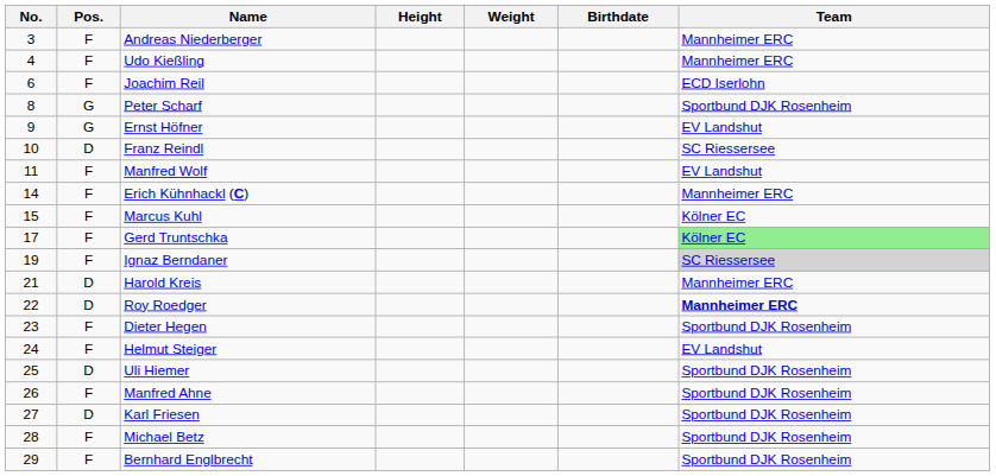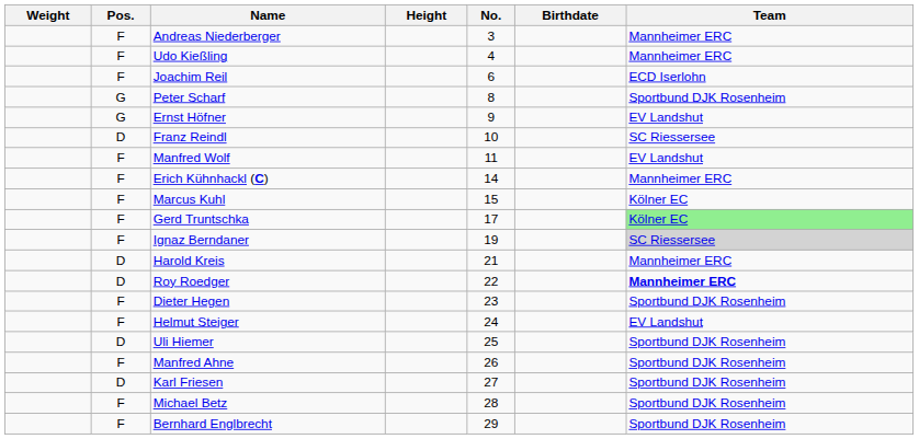columns swapped: No. <-> Weight
